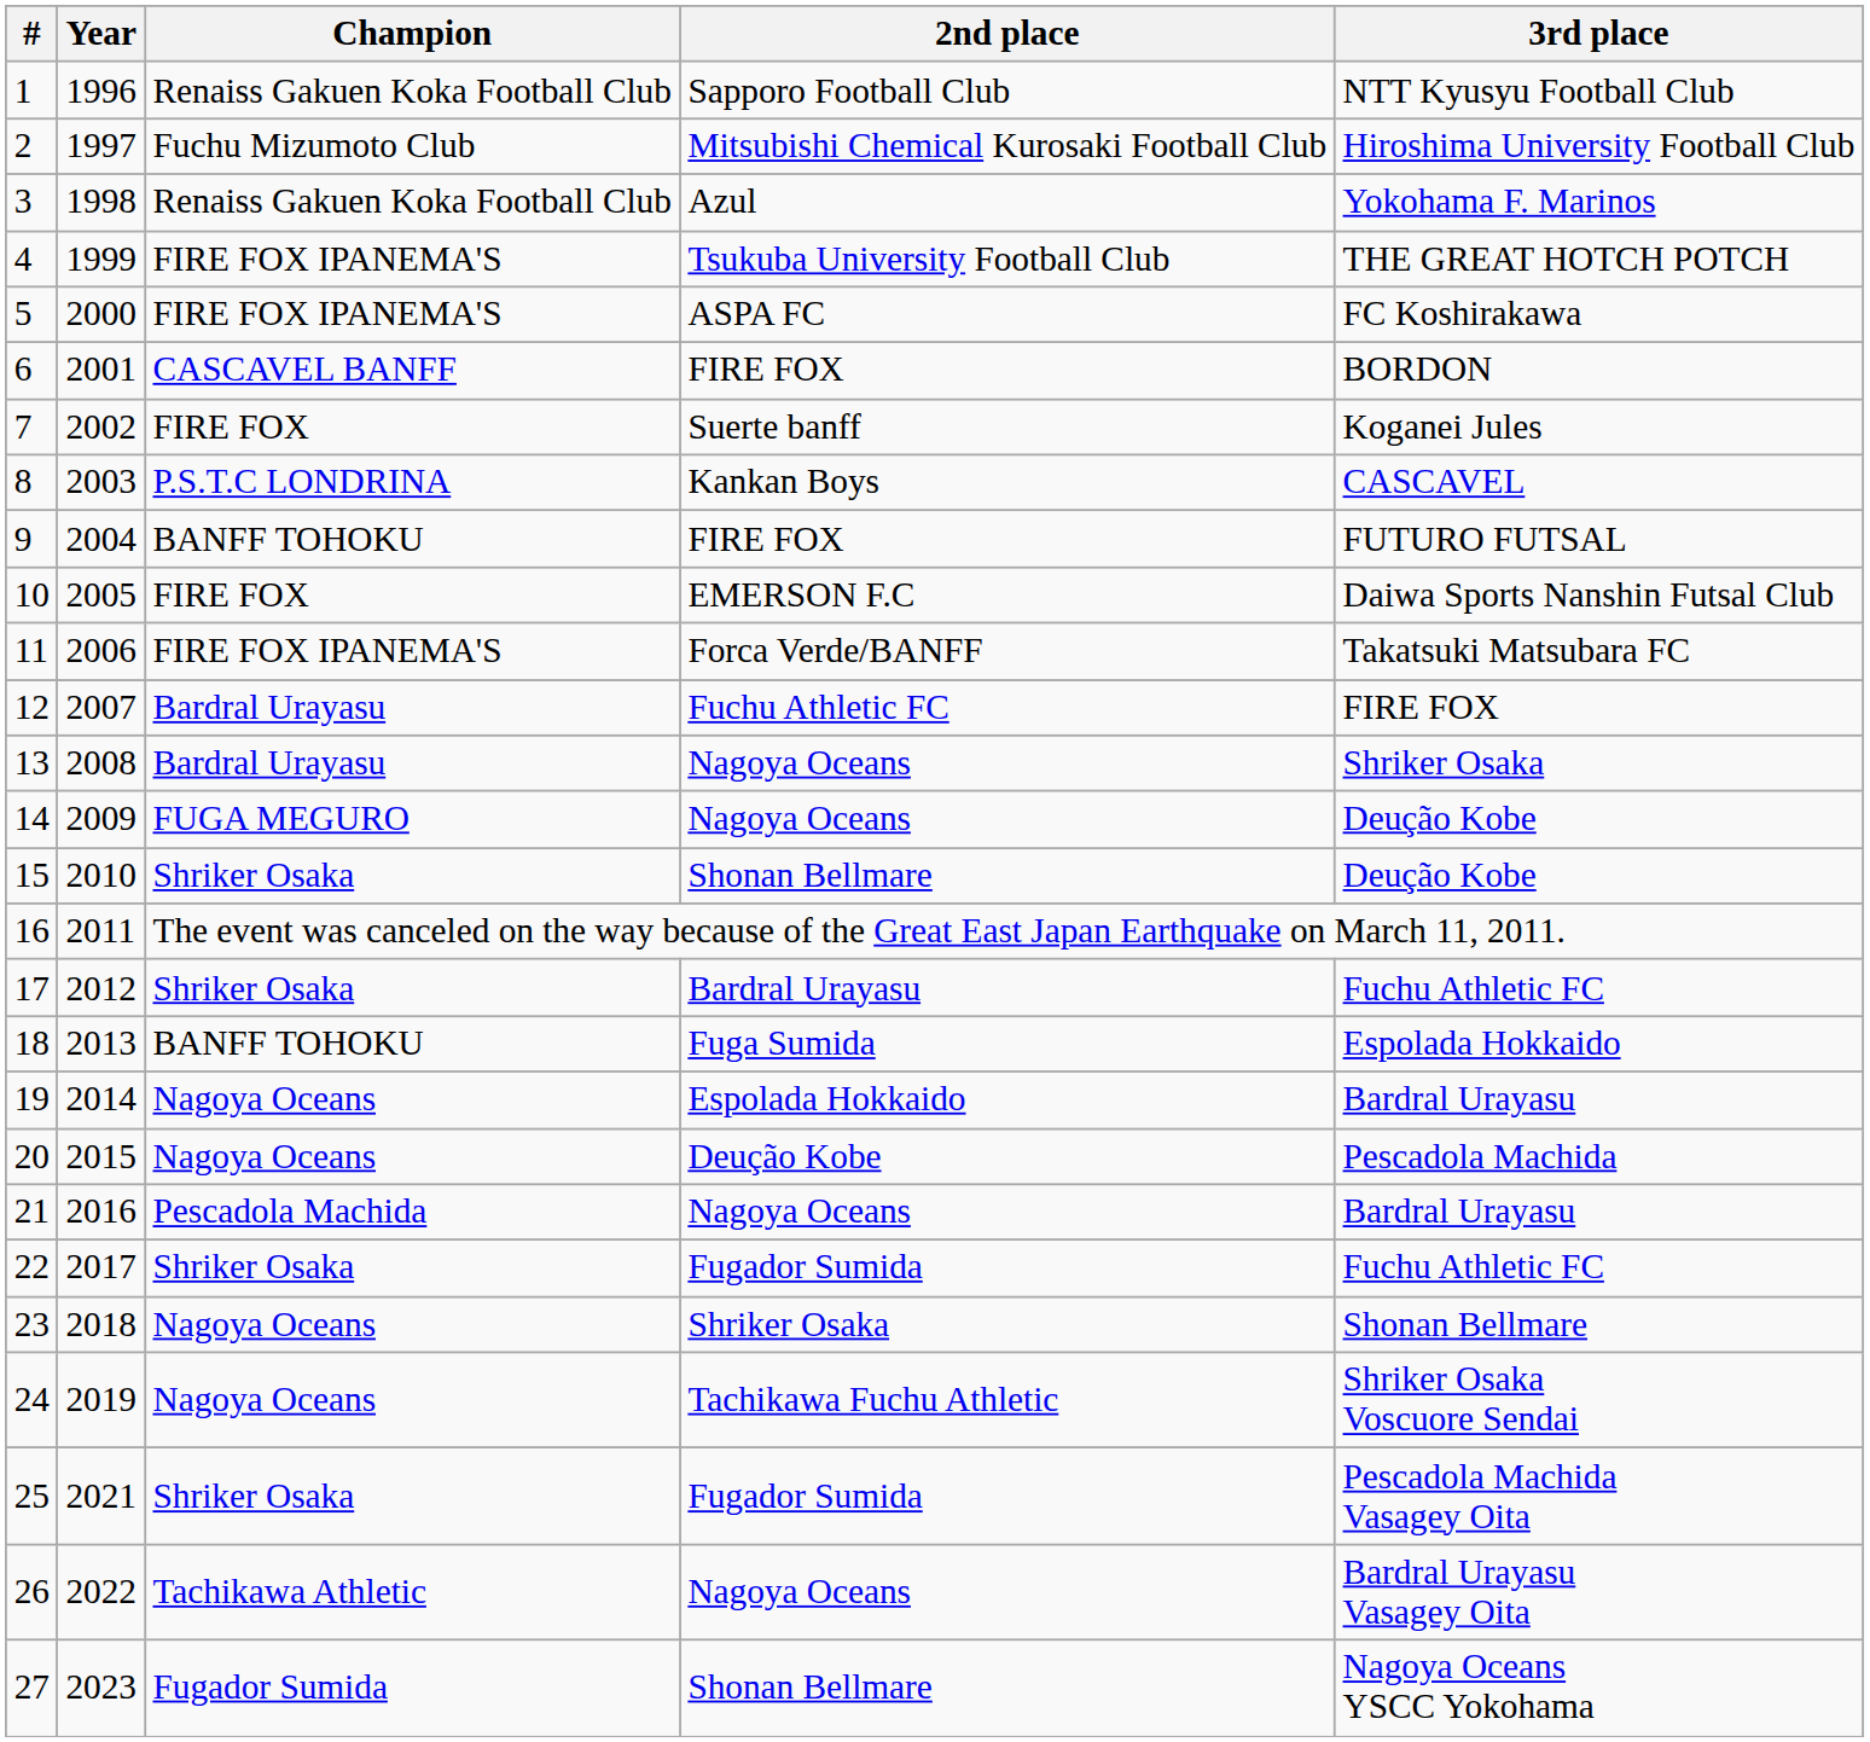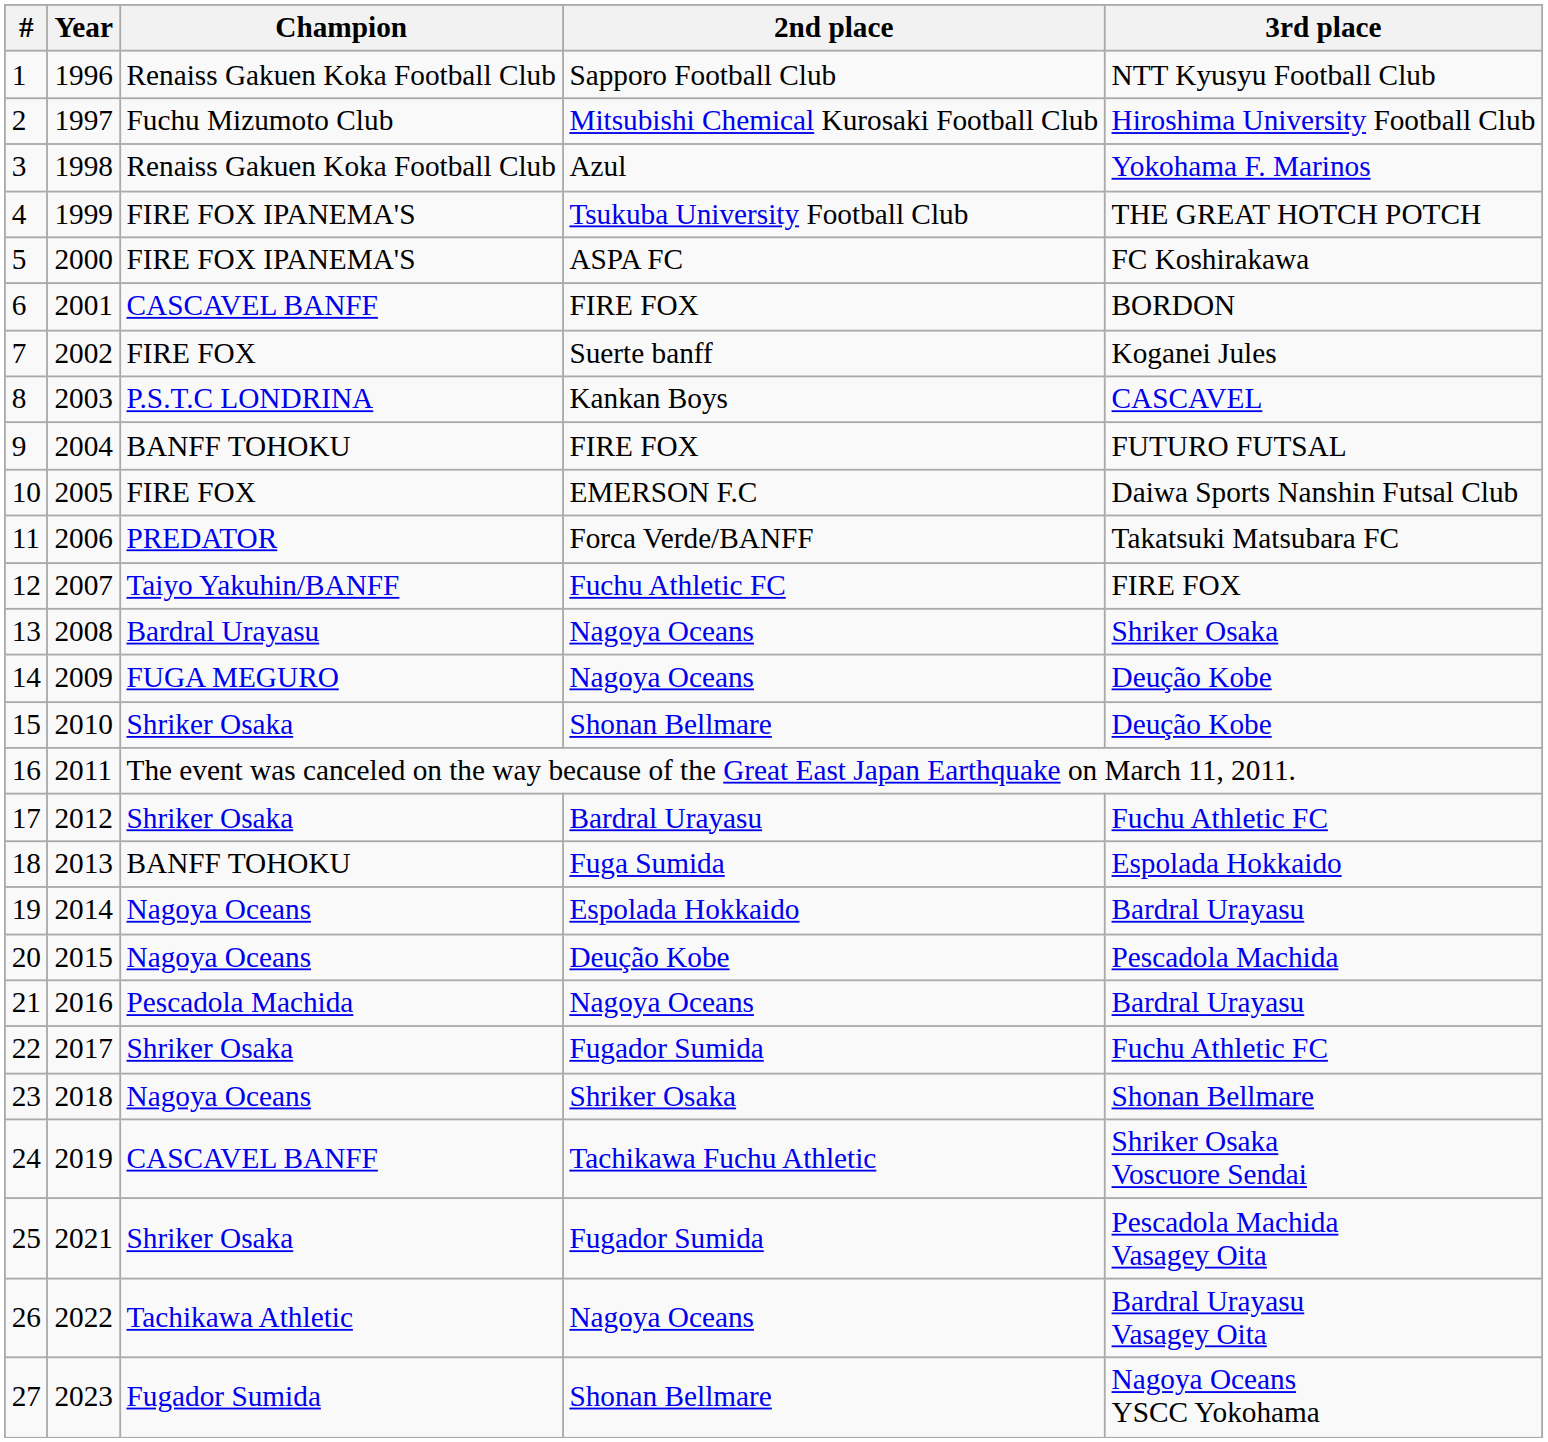11 | Champion: FIRE FOX IPANEMA'S -> PREDATOR
12 | Champion: Bardral Urayasu -> Taiyo Yakuhin/BANFF
24 | Champion: Nagoya Oceans -> CASCAVEL BANFF
